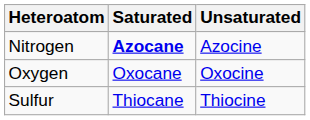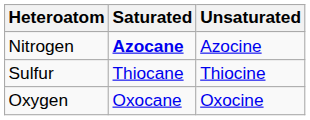rows swapped: Oxygen <-> Sulfur
